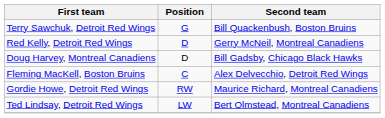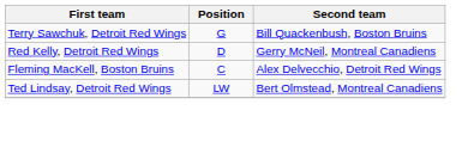- row: Doug Harvey, Montreal Canadiens | D | Bill Gadsby, Chicago Black Hawks
- row: Gordie Howe, Detroit Red Wings | RW | Maurice Richard, Montreal Canadiens
